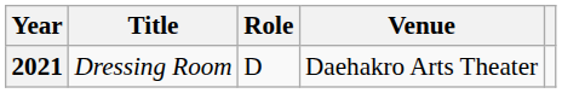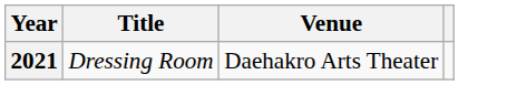- column: Role | D
